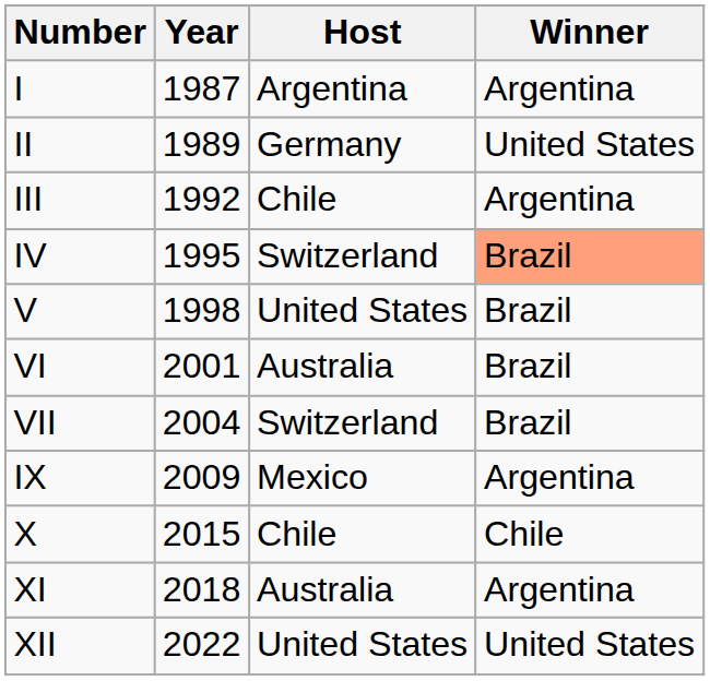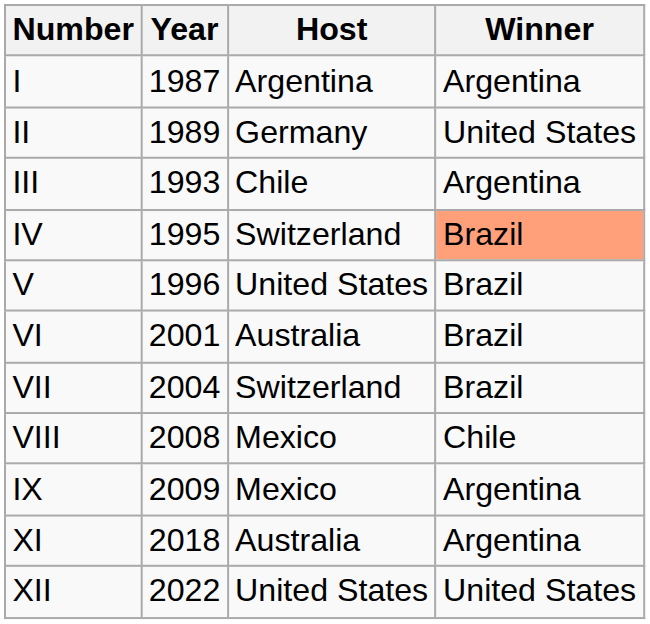III | Year: 1992 -> 1993
V | Year: 1998 -> 1996
+ row: VIII | 2008 | Mexico | Chile
- row: X | 2015 | Chile | Chile
